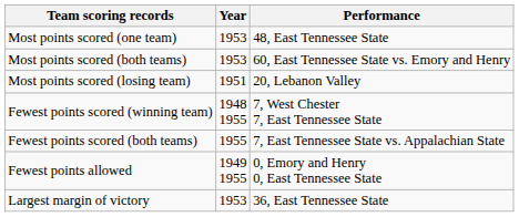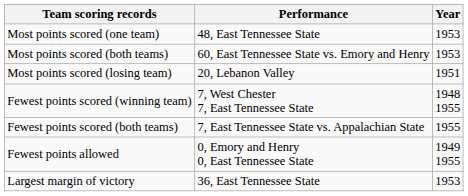columns swapped: Performance <-> Year
